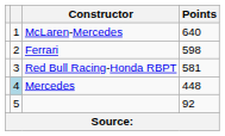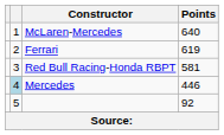Ferrari | Points: 598 -> 619
Mercedes | Points: 448 -> 446
